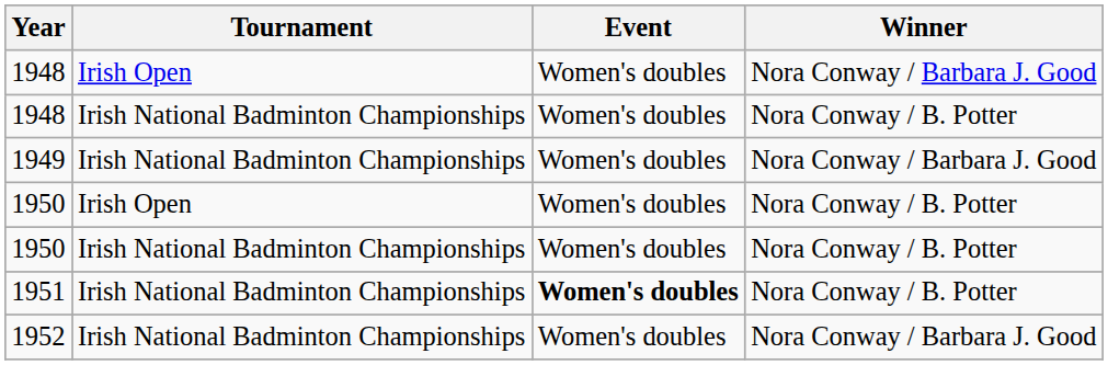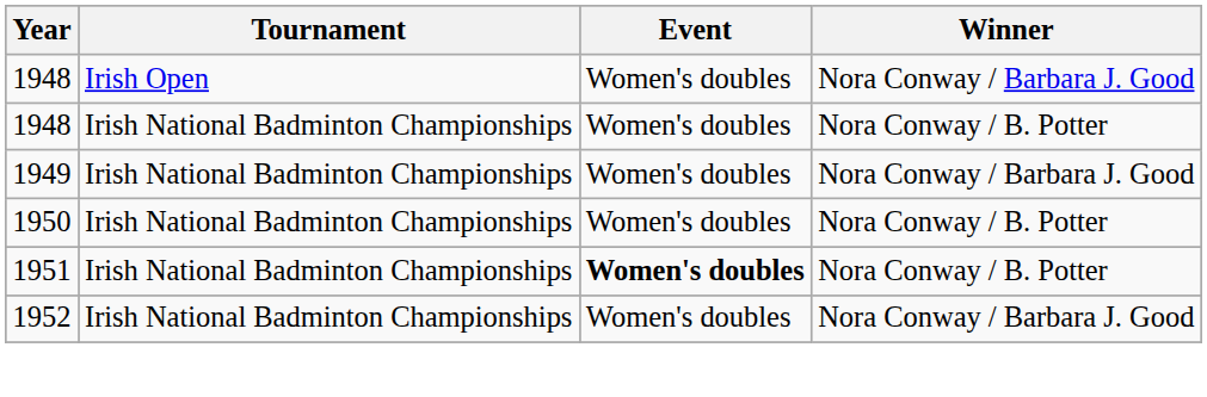- row: 1950 | Irish Open | Women's doubles | Nora Conway / B. Potter
